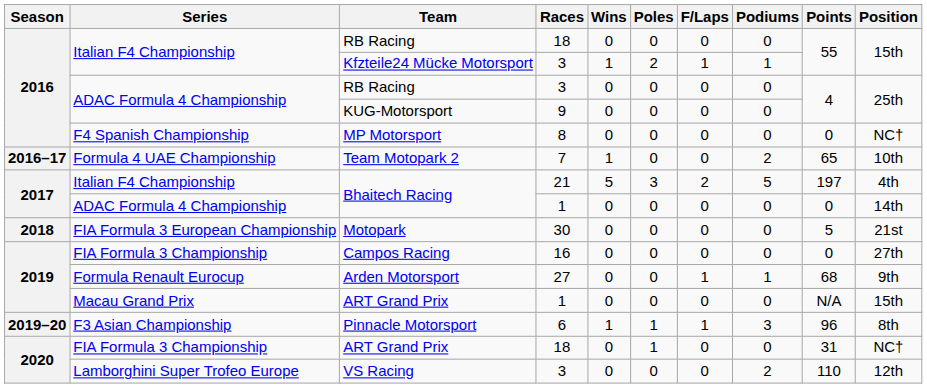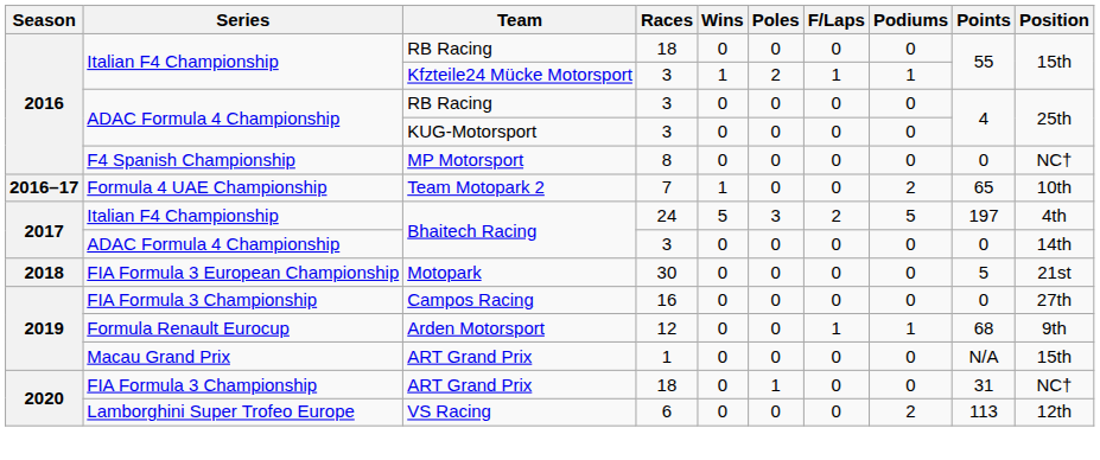KUG-Motorsport | Races: 9 -> 3
Italian F4 Championship / Bhaitech Racing | Races: 21 -> 24
ADAC Formula 4 Championship / Bhaitech Racing | Races: 1 -> 3
Arden Motorsport | Races: 27 -> 12
- row: 2019–20 | F3 Asian Championship | Pinnacle Motorsport | 6 | 1 | 1 | 1 | 3 | 96 | 8th
VS Racing | Races: 3 -> 6
VS Racing | Points: 110 -> 113
